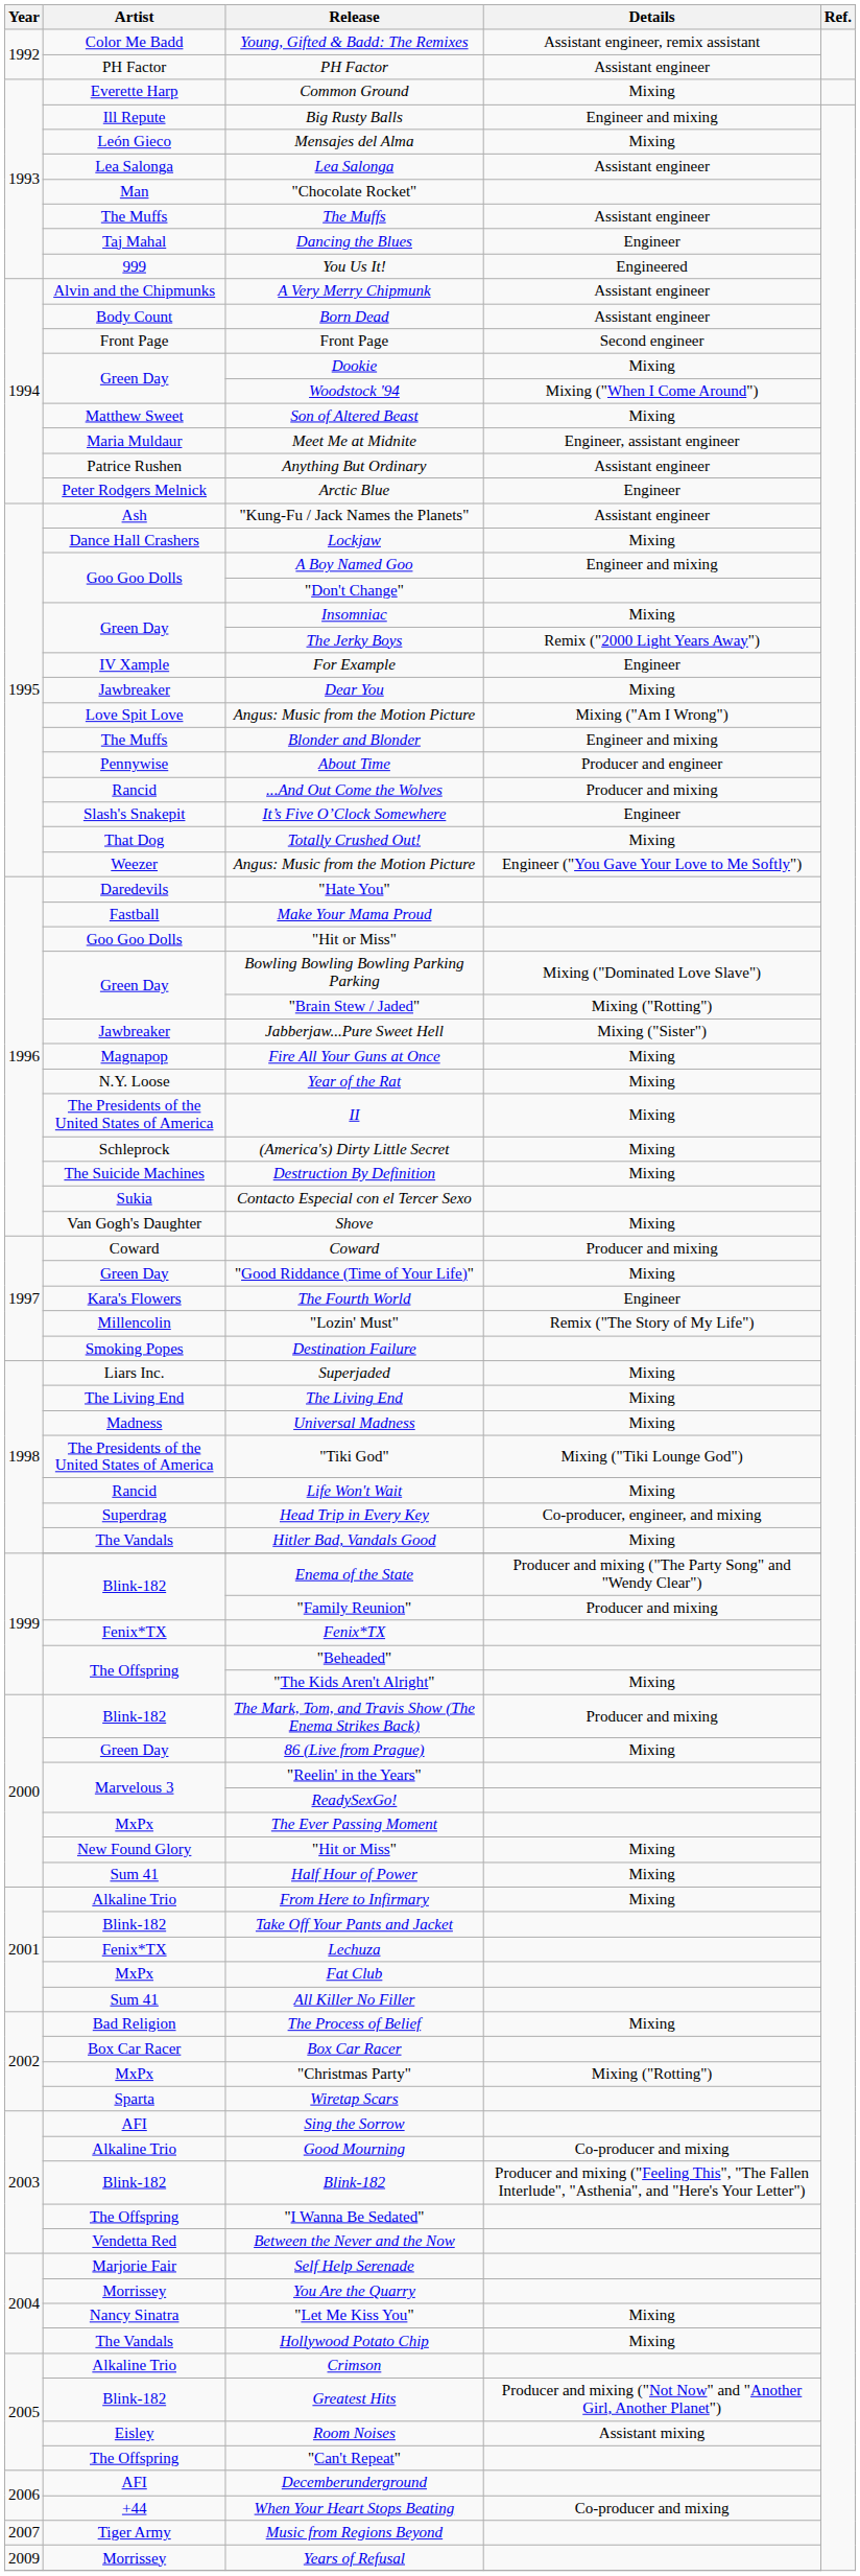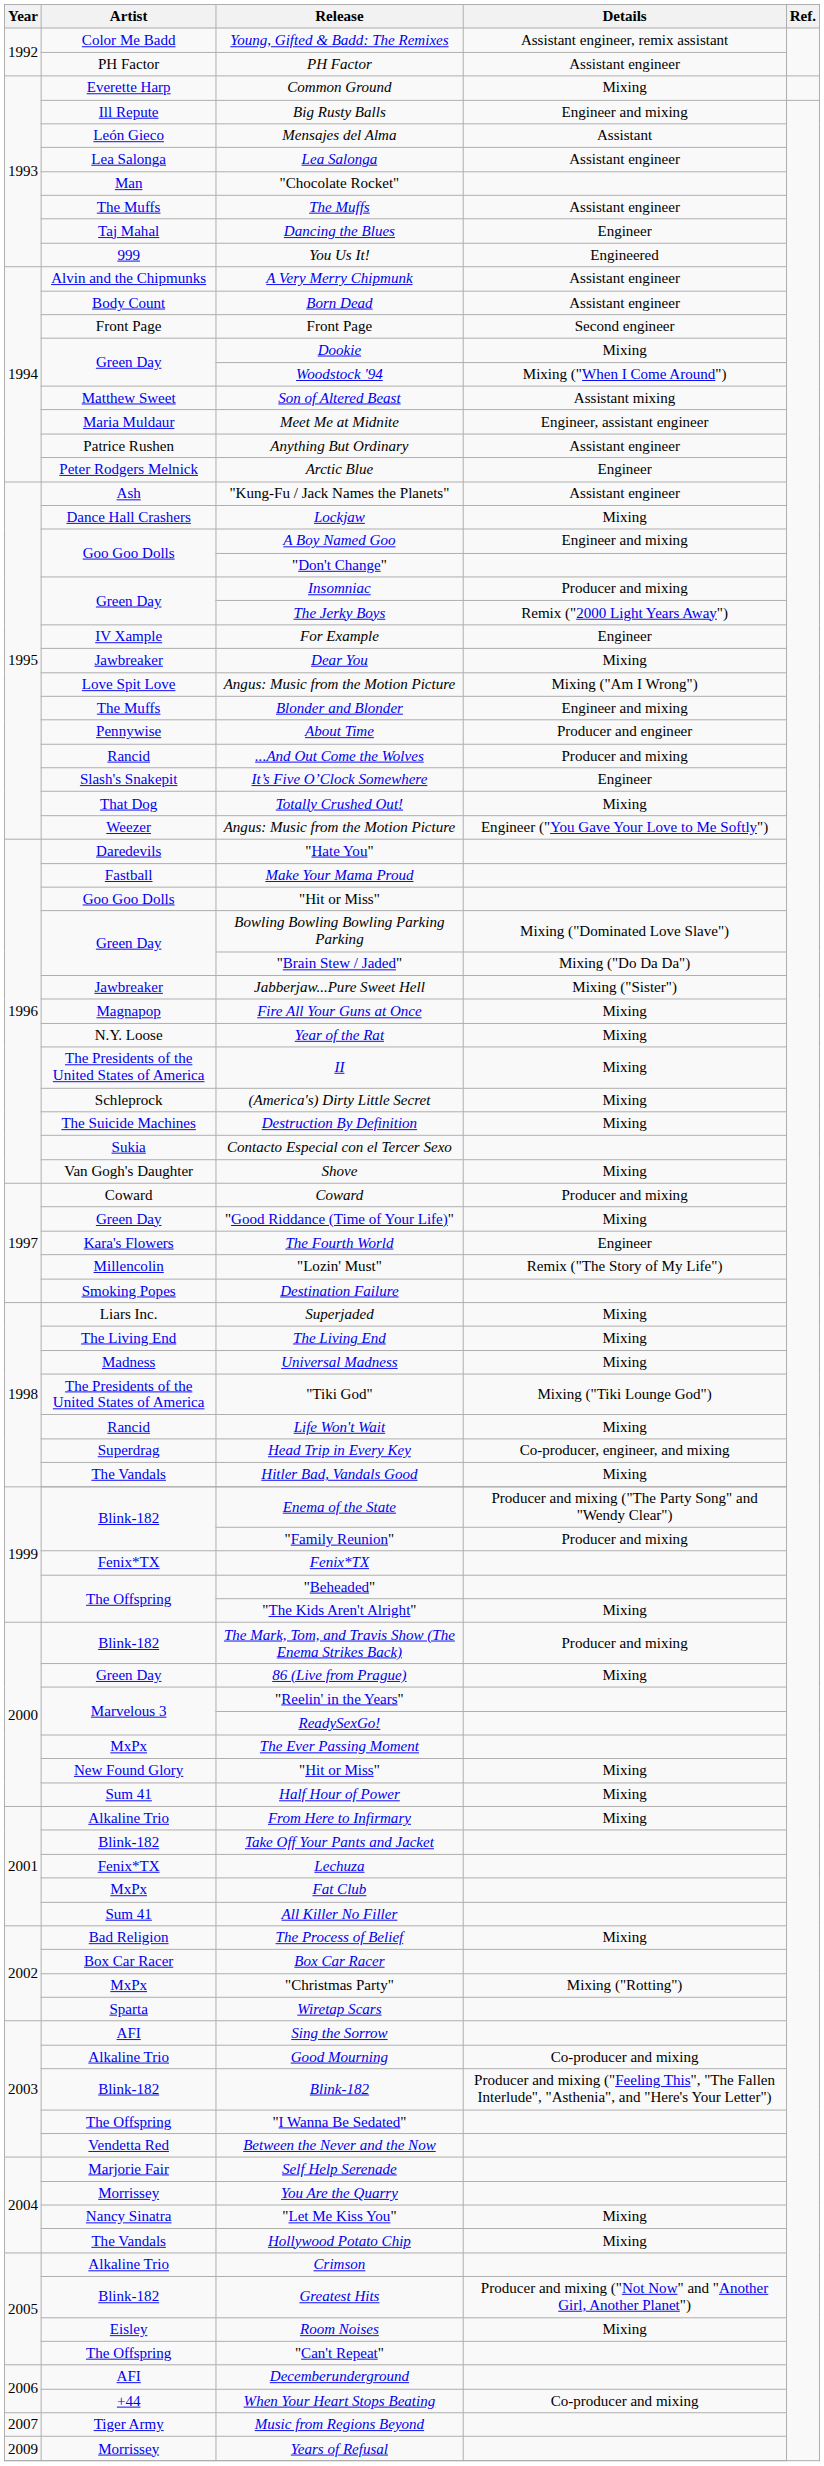Mensajes del Alma | Details: Mixing -> Assistant
Son of Altered Beast | Details: Mixing -> Assistant mixing
Insomniac | Details: Mixing -> Producer and mixing
"Brain Stew / Jaded" | Details: Mixing ("Rotting") -> Mixing ("Do Da Da")
Room Noises | Details: Assistant mixing -> Mixing
